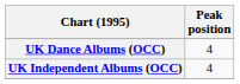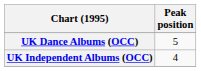UK Dance Albums (OCC) | Peak position: 4 -> 5
